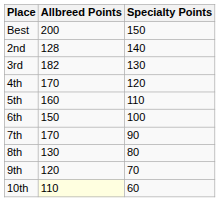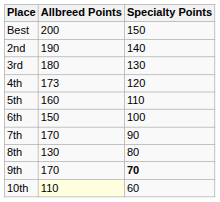2nd | Allbreed Points: 128 -> 190
3rd | Allbreed Points: 182 -> 180
4th | Allbreed Points: 170 -> 173
9th | Allbreed Points: 120 -> 170
9th | Specialty Points: normal -> bold
